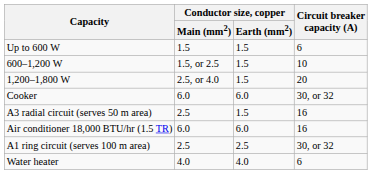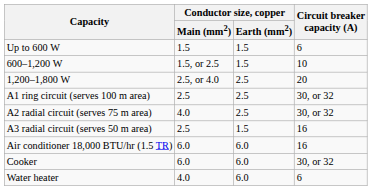1,200–1,800 W | Conductor size, copper / Earth (mm2): 1.5 -> 2.5
rows swapped: A1 ring circuit (serves 100 m area) <-> Cooker
+ row: A2 radial circuit (serves 75 m area) | 4.0 | 2.5 | 30, or 32
Water heater | Conductor size, copper / Earth (mm2): 4.0 -> 6.0
